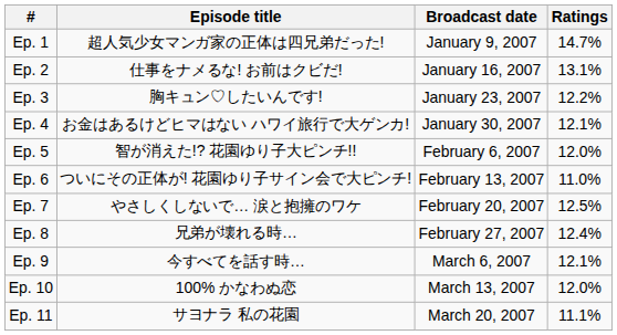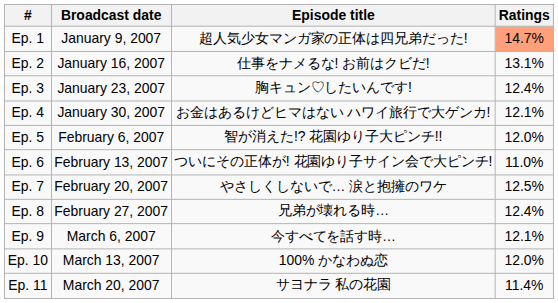columns swapped: Episode title <-> Broadcast date
Ep. 1 | Ratings: no background -> lightsalmon background
Ep. 3 | Ratings: 12.2% -> 12.4%
Ep. 11 | Ratings: 11.1% -> 11.4%
